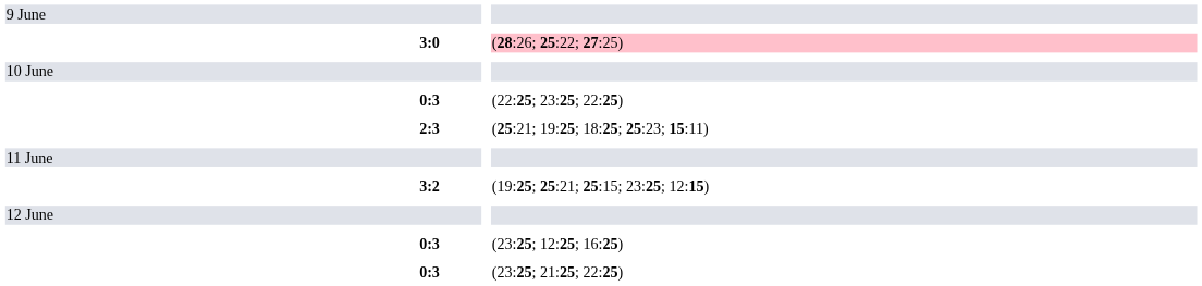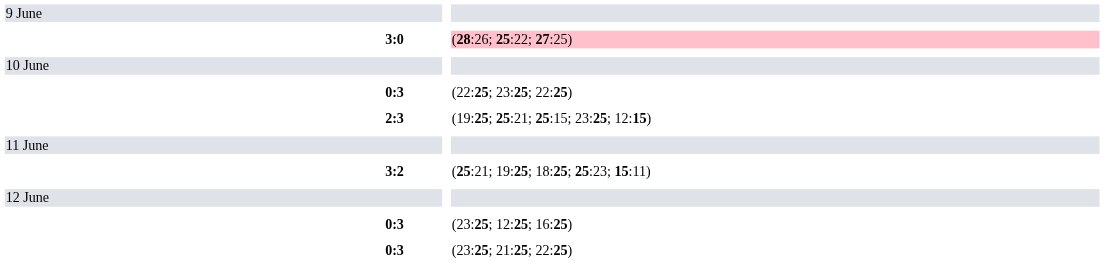2:3 | column 5: (25:21; 19:25; 18:25; 25:23; 15:11) -> (19:25; 25:21; 25:15; 23:25; 12:15)
3:2 | column 5: (19:25; 25:21; 25:15; 23:25; 12:15) -> (25:21; 19:25; 18:25; 25:23; 15:11)
